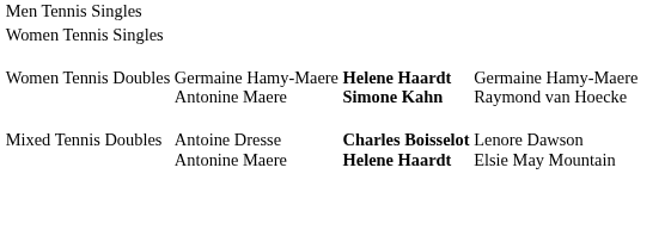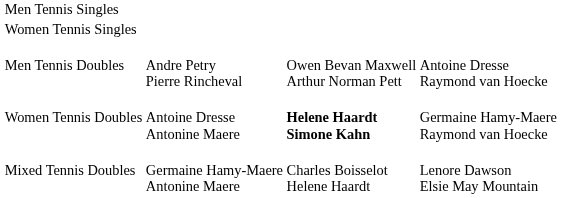+ row: Men Tennis Doubles | Andre Petry Pierre Rincheval | Owen Bevan Maxwell Arthur Norman Pett | Antoine Dresse Raymond van Hoecke
Women Tennis Doubles | column 2: Germaine Hamy-Maere Antonine Maere -> Antoine Dresse Antonine Maere
Mixed Tennis Doubles | column 2: Antoine Dresse Antonine Maere -> Germaine Hamy-Maere Antonine Maere
Mixed Tennis Doubles | column 3: bold -> normal
